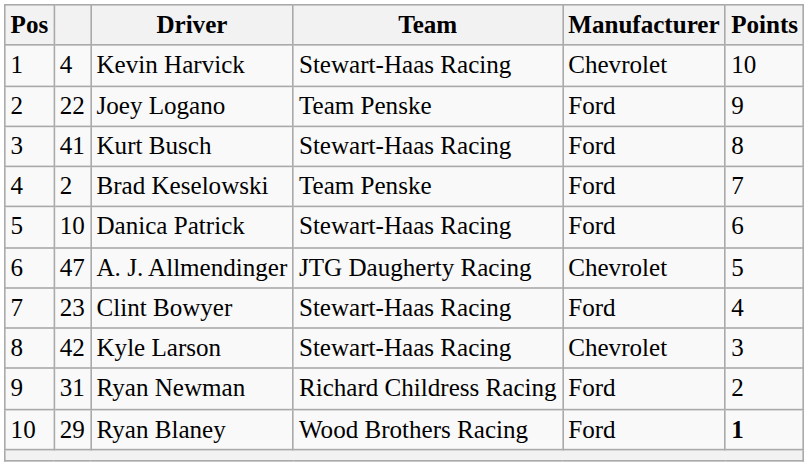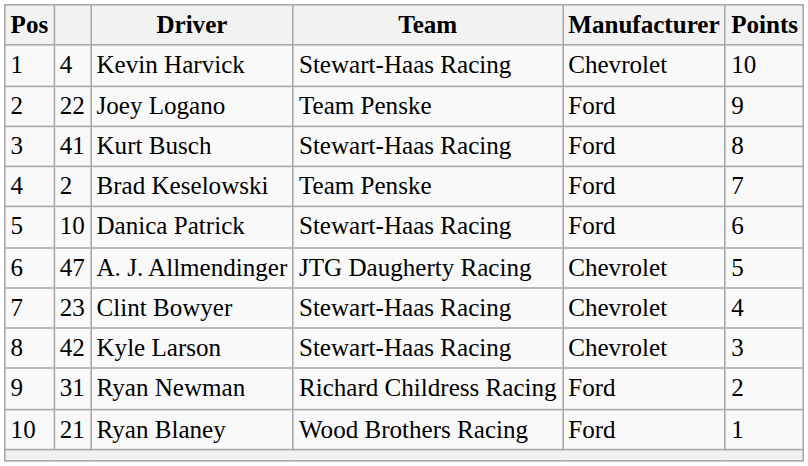Clint Bowyer | Manufacturer: Ford -> Chevrolet
Ryan Blaney | column 2: 29 -> 21
Ryan Blaney | Points: bold -> normal
